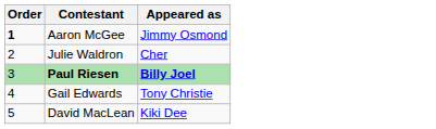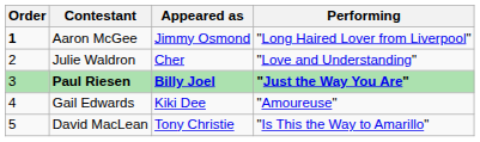+ column: Performing | "Long Haired Lover from Liverpool" | "Love and Understanding" | "Just the Way You Are" | "Amoureuse" | "Is This the Way to Amarillo"
Gail Edwards | Appeared as: Tony Christie -> Kiki Dee
David MacLean | Appeared as: Kiki Dee -> Tony Christie
